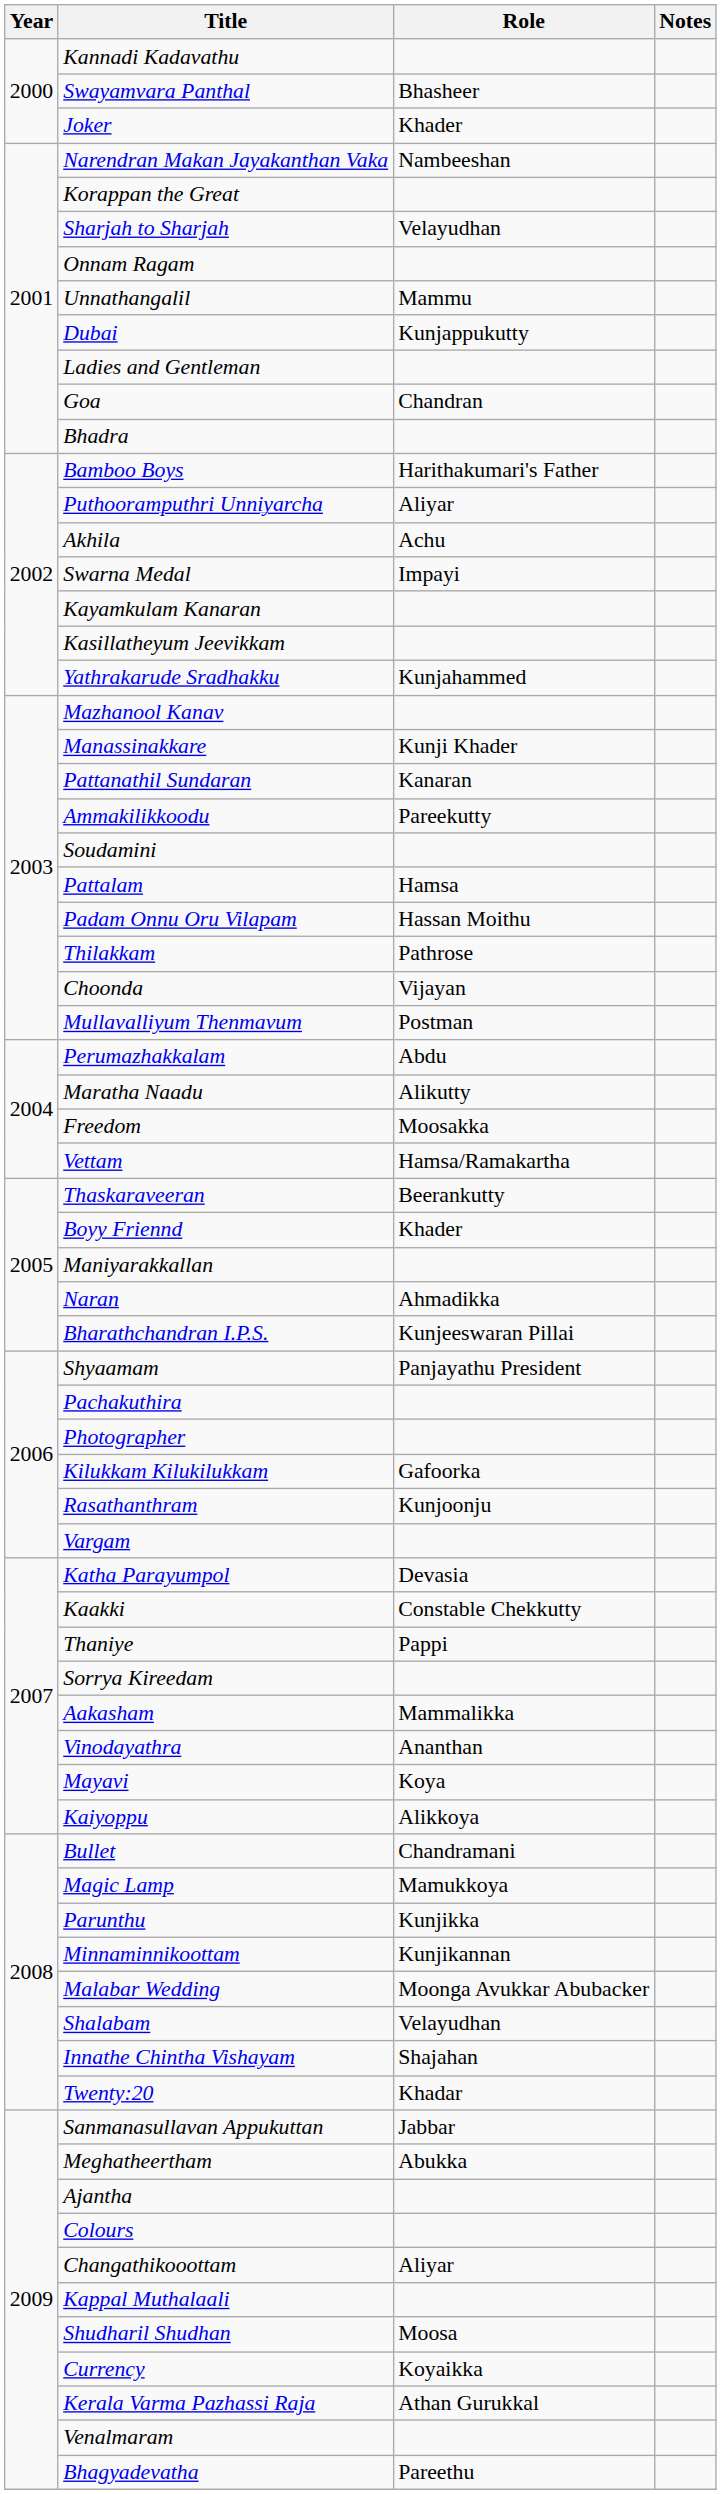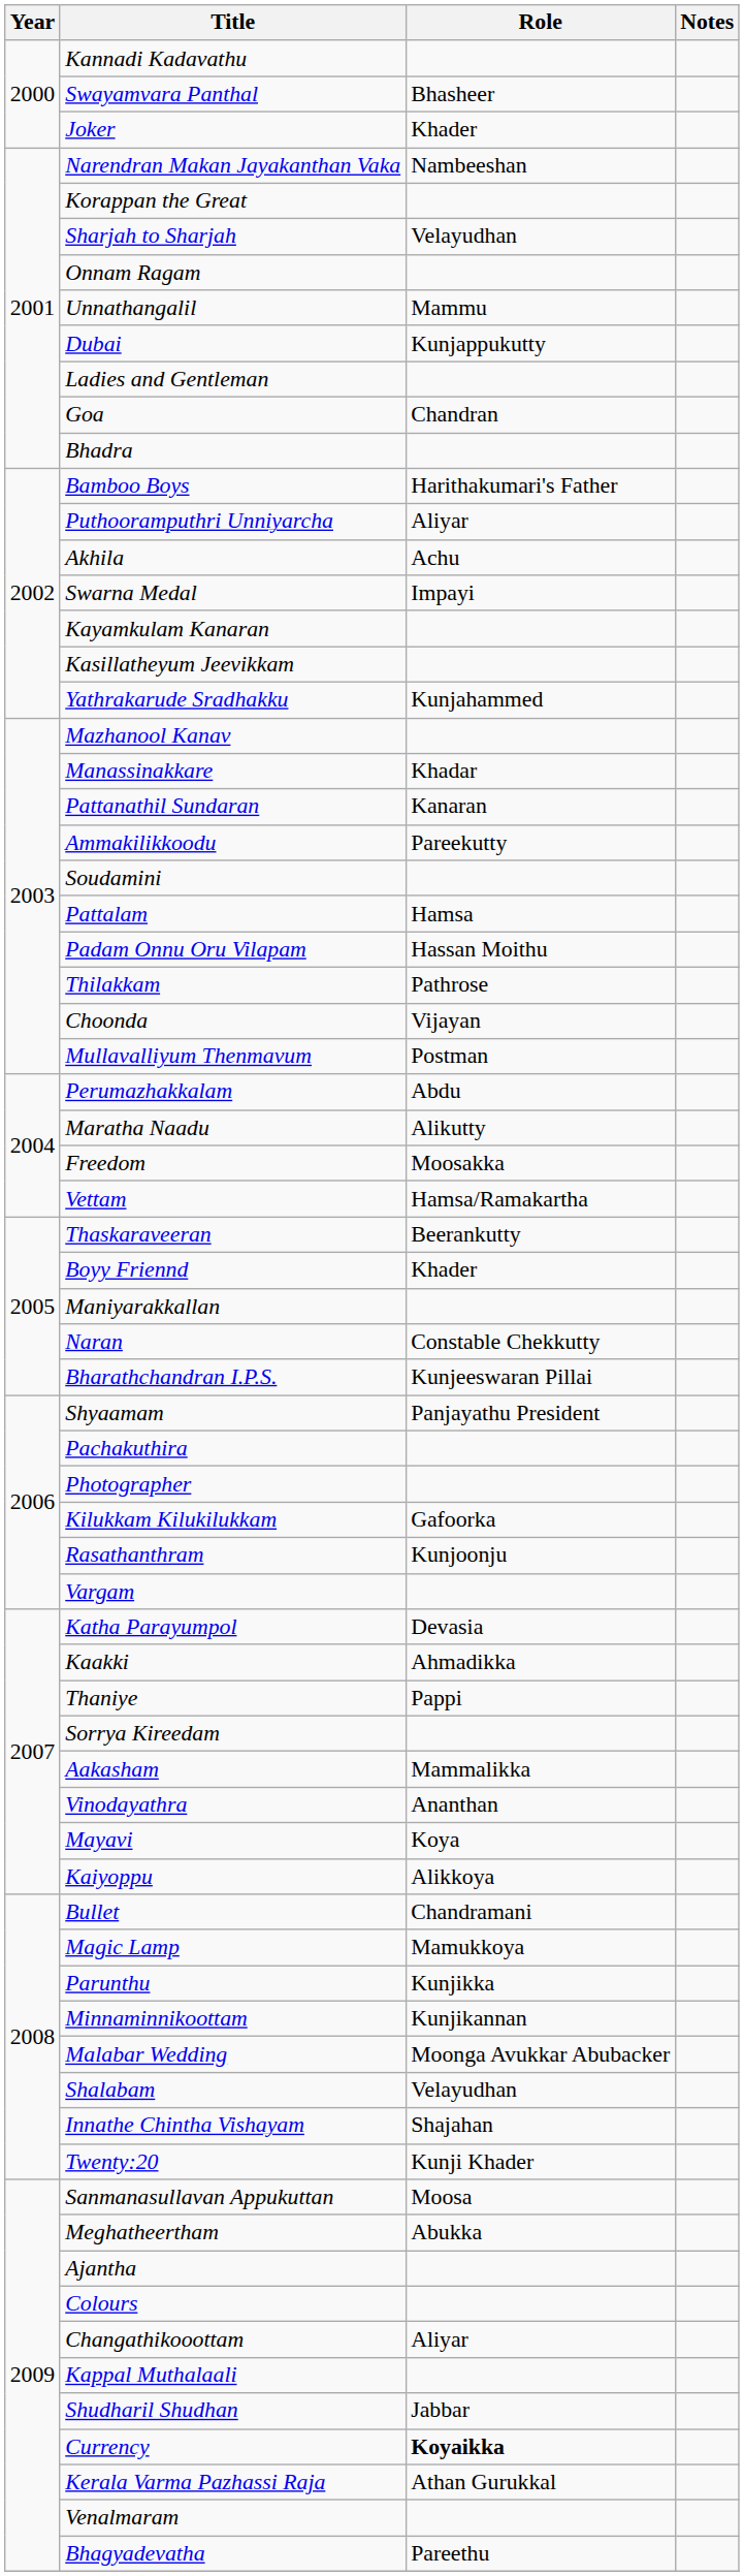Manassinakkare | Role: Kunji Khader -> Khadar
Naran | Role: Ahmadikka -> Constable Chekkutty
Kaakki | Role: Constable Chekkutty -> Ahmadikka
Twenty:20 | Role: Khadar -> Kunji Khader
Sanmanasullavan Appukuttan | Role: Jabbar -> Moosa
Shudharil Shudhan | Role: Moosa -> Jabbar
Currency | Role: normal -> bold
